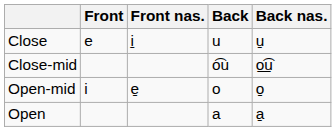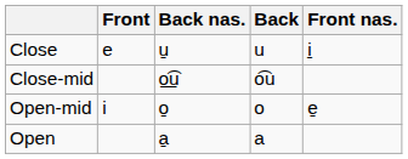columns swapped: Front nas. <-> Back nas.
